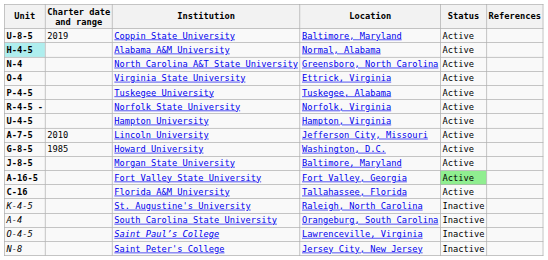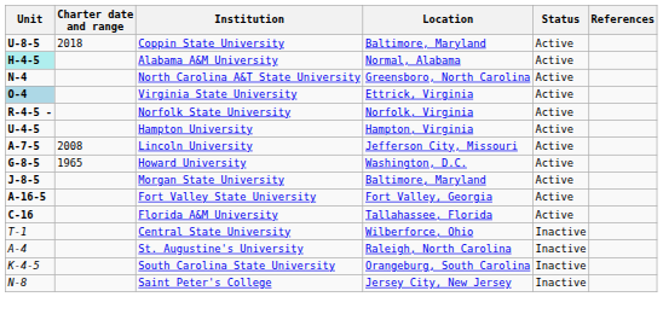Coppin State University | Charter date and range: 2019 -> 2018
Virginia State University | Unit: no background -> lightblue background
- row: P-4-5 | Tuskegee University | Tuskegee, Alabama | Active
Lincoln University | Charter date and range: 2010 -> 2008
Howard University | Charter date and range: 1985 -> 1965
Fort Valley State University | Status: lightgreen background -> no background
+ row: T-1 | Central State University | Wilberforce, Ohio | Inactive
St. Augustine's University | Unit: K-4-5 -> A-4
South Carolina State University | Unit: A-4 -> K-4-5
- row: O-4-5 | Saint Paul’s College | Lawrenceville, Virginia | Inactive
